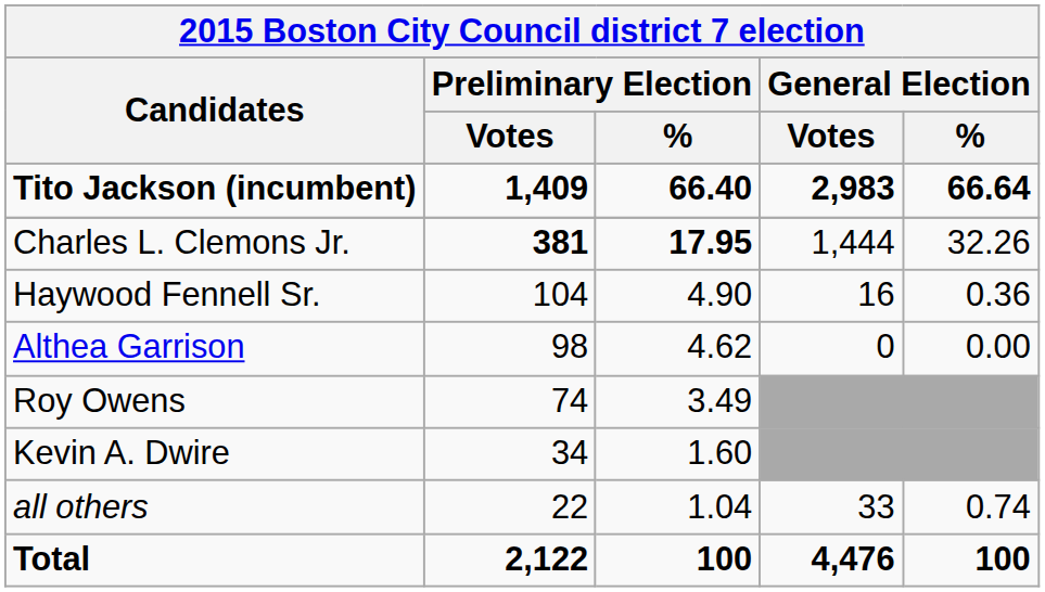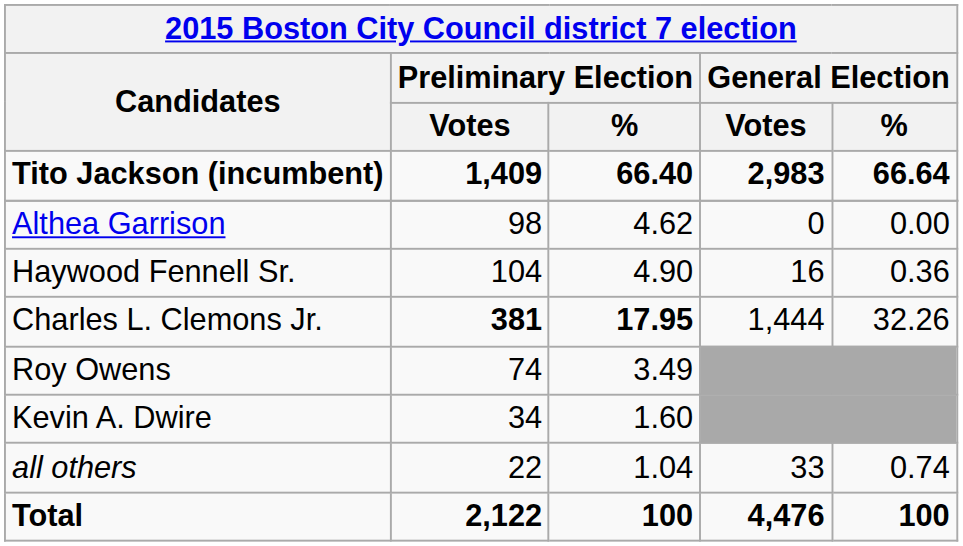rows swapped: Charles L. Clemons Jr. <-> Althea Garrison
